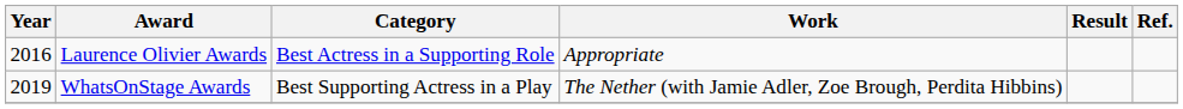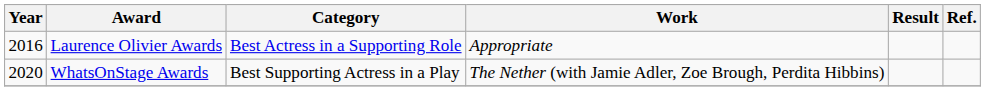WhatsOnStage Awards | Year: 2019 -> 2020
